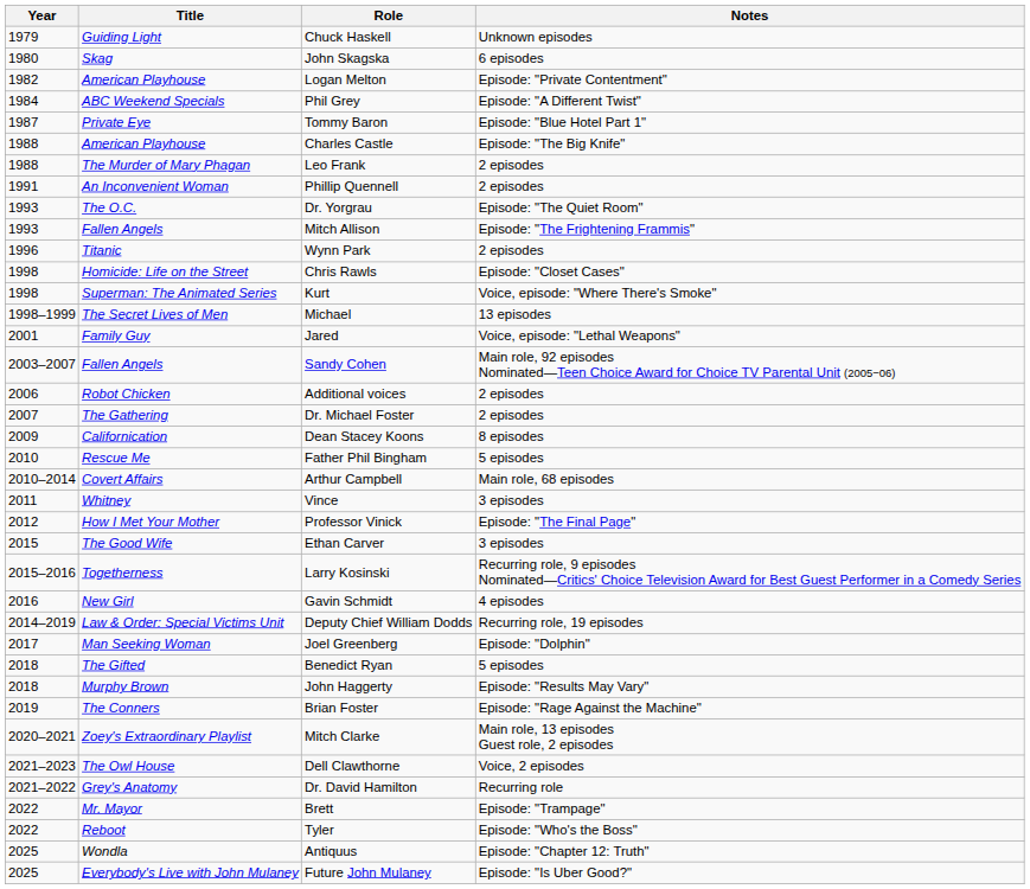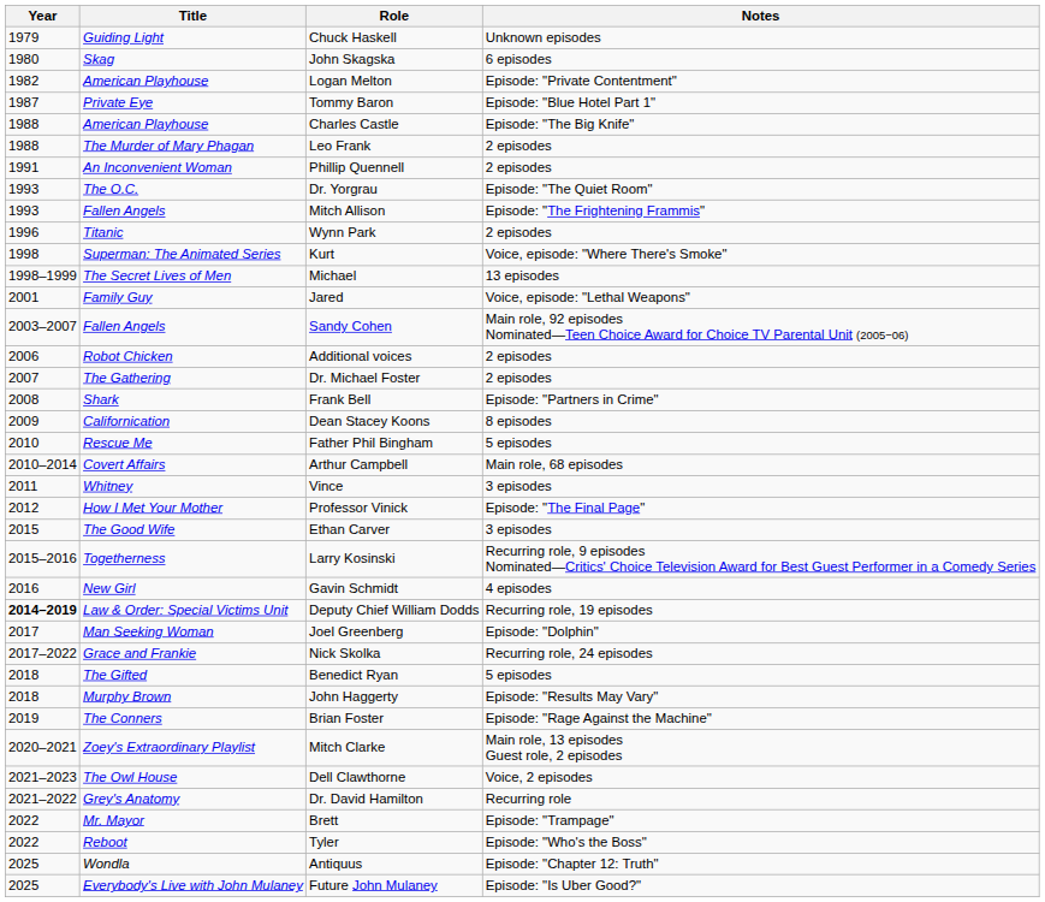- row: 1984 | ABC Weekend Specials | Phil Grey | Episode: "A Different Twist"
- row: 1998 | Homicide: Life on the Street | Chris Rawls | Episode: "Closet Cases"
+ row: 2008 | Shark | Frank Bell | Episode: "Partners in Crime"
Deputy Chief William Dodds | Year: normal -> bold
+ row: 2017–2022 | Grace and Frankie | Nick Skolka | Recurring role, 24 episodes
